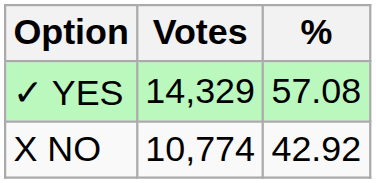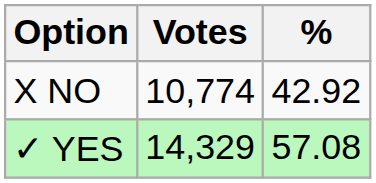rows swapped: ✓ YES <-> X NO
